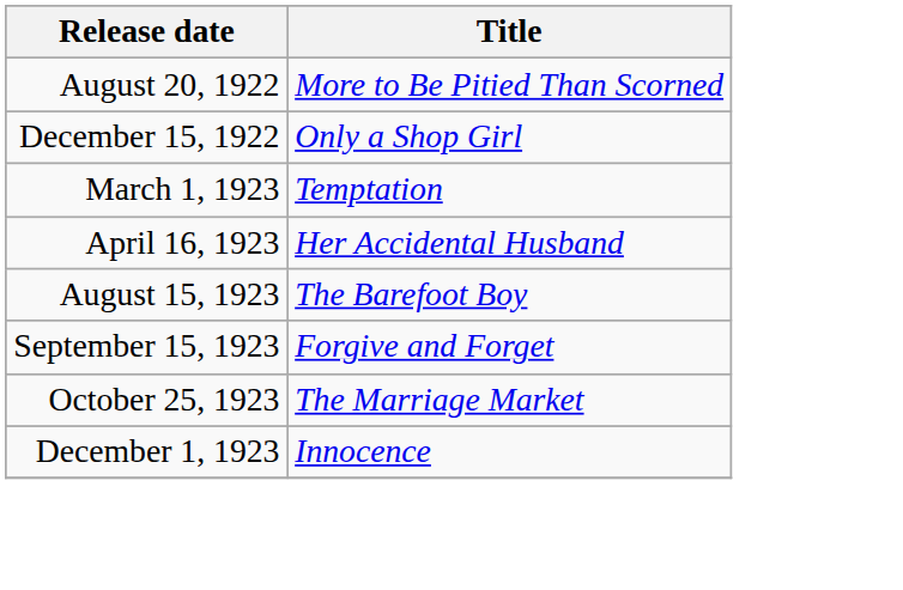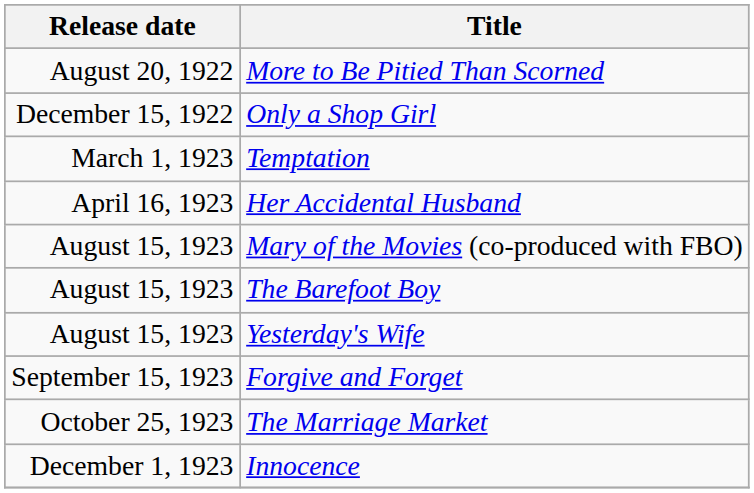+ row: August 15, 1923 | Mary of the Movies (co-produced with FBO)
+ row: August 15, 1923 | Yesterday's Wife
